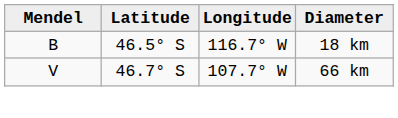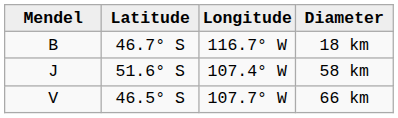18 km | Latitude: 46.5° S -> 46.7° S
+ row: J | 51.6° S | 107.4° W | 58 km
66 km | Latitude: 46.7° S -> 46.5° S
